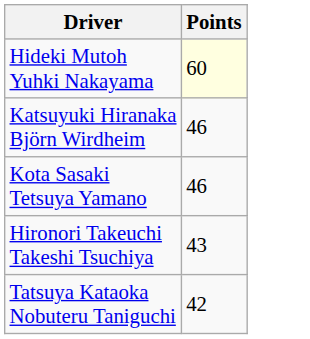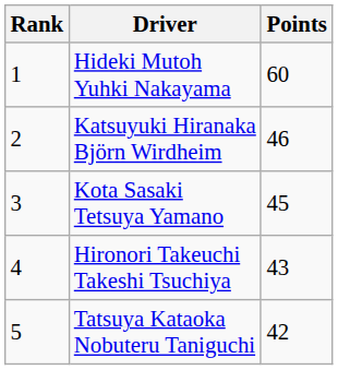+ column: Rank | 1 | 2 | 3 | 4 | 5
Hideki Mutoh Yuhki Nakayama | Points: lightyellow background -> no background
Kota Sasaki Tetsuya Yamano | Points: 46 -> 45
